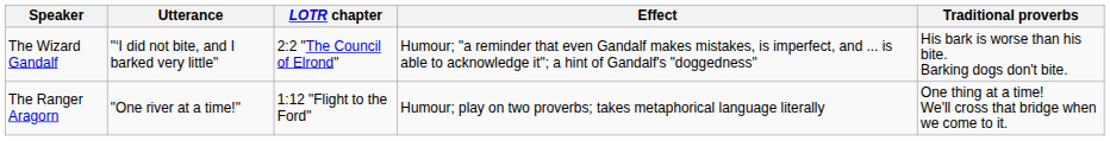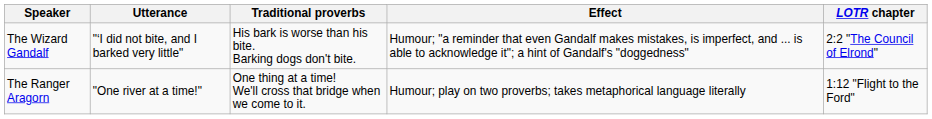columns swapped: Traditional proverbs <-> LOTR chapter
